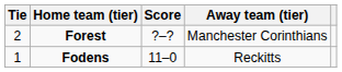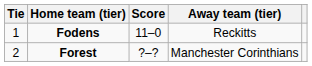rows swapped: Fodens <-> Forest
